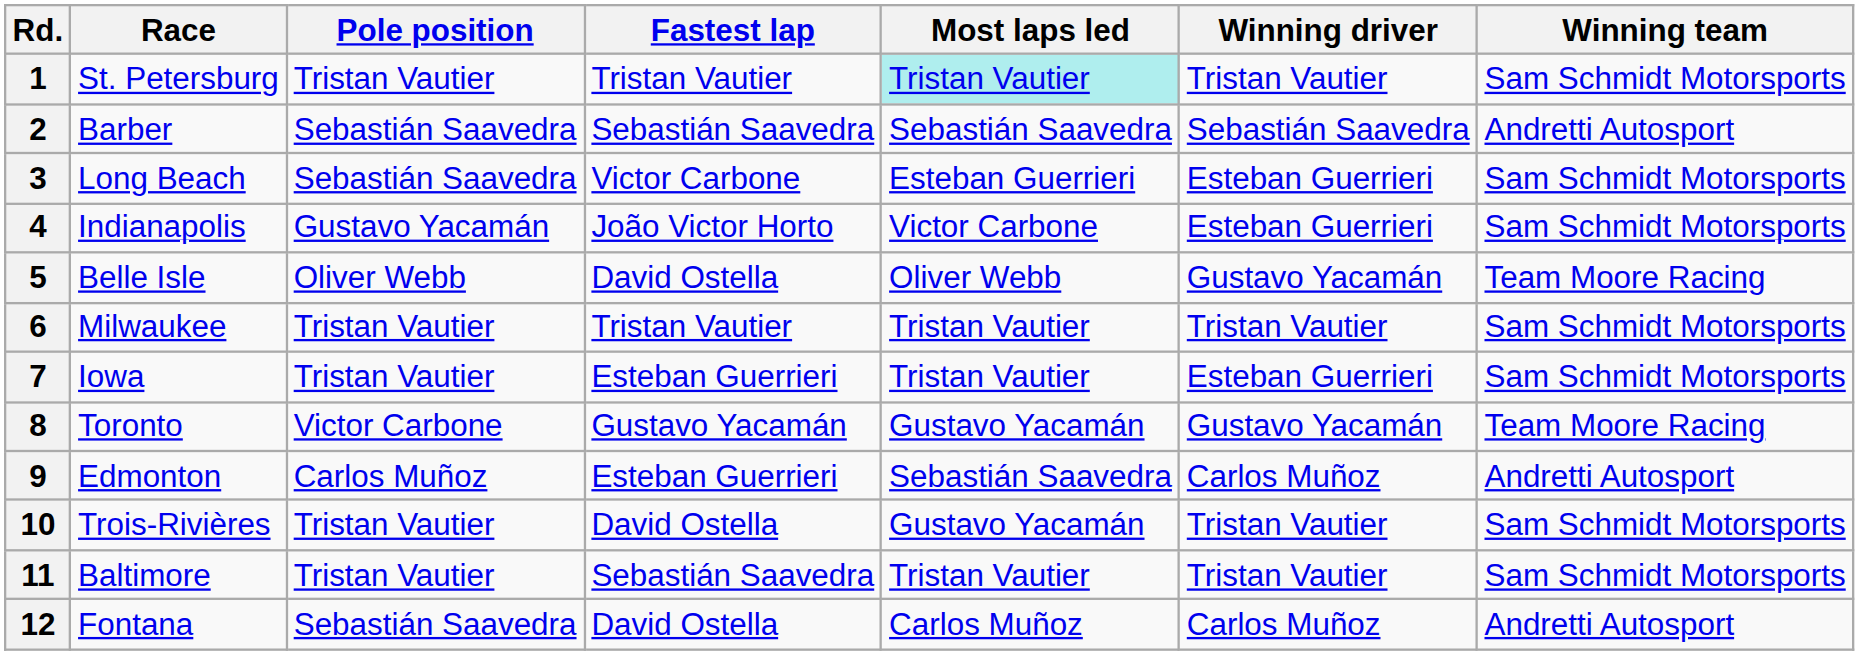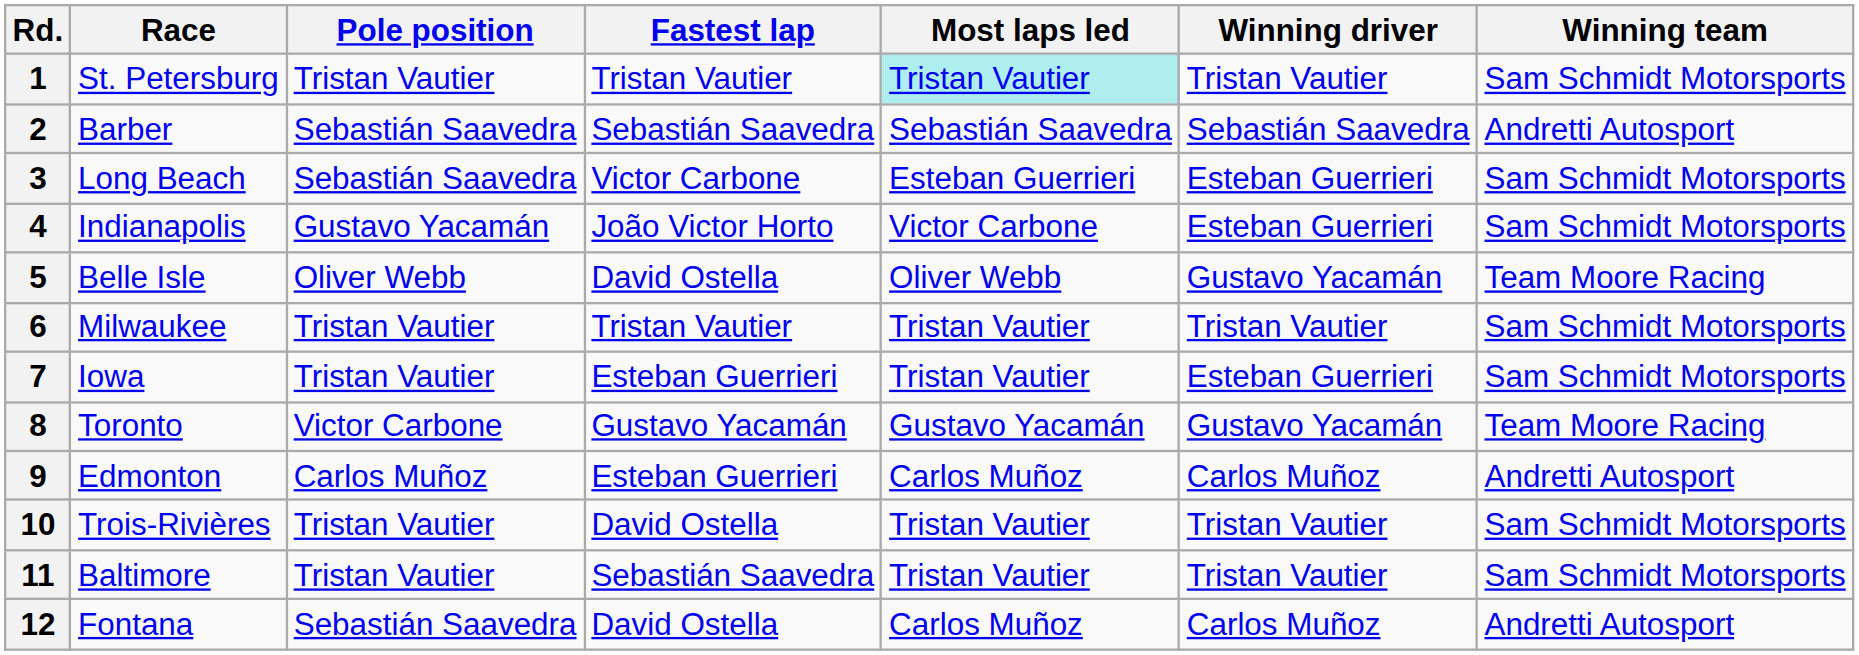9 | Most laps led: Sebastián Saavedra -> Carlos Muñoz
10 | Most laps led: Gustavo Yacamán -> Tristan Vautier
